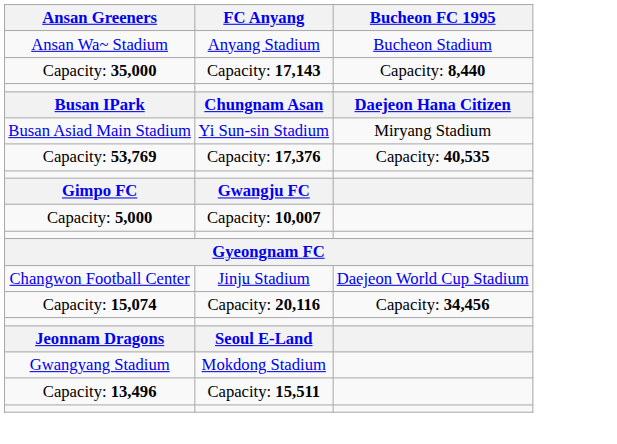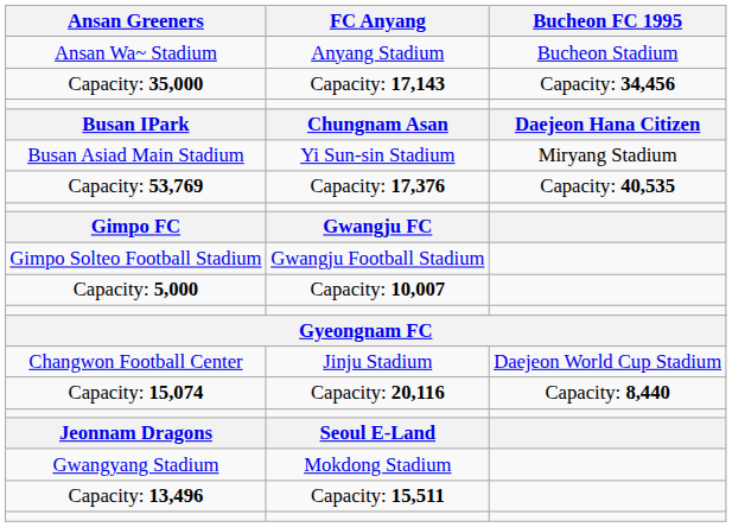Capacity: 35,000 | Bucheon FC 1995: Capacity: 8,440 -> Capacity: 34,456
+ row: Gimpo Solteo Football Stadium | Gwangju Football Stadium
Capacity: 15,074 | Bucheon FC 1995: Capacity: 34,456 -> Capacity: 8,440
